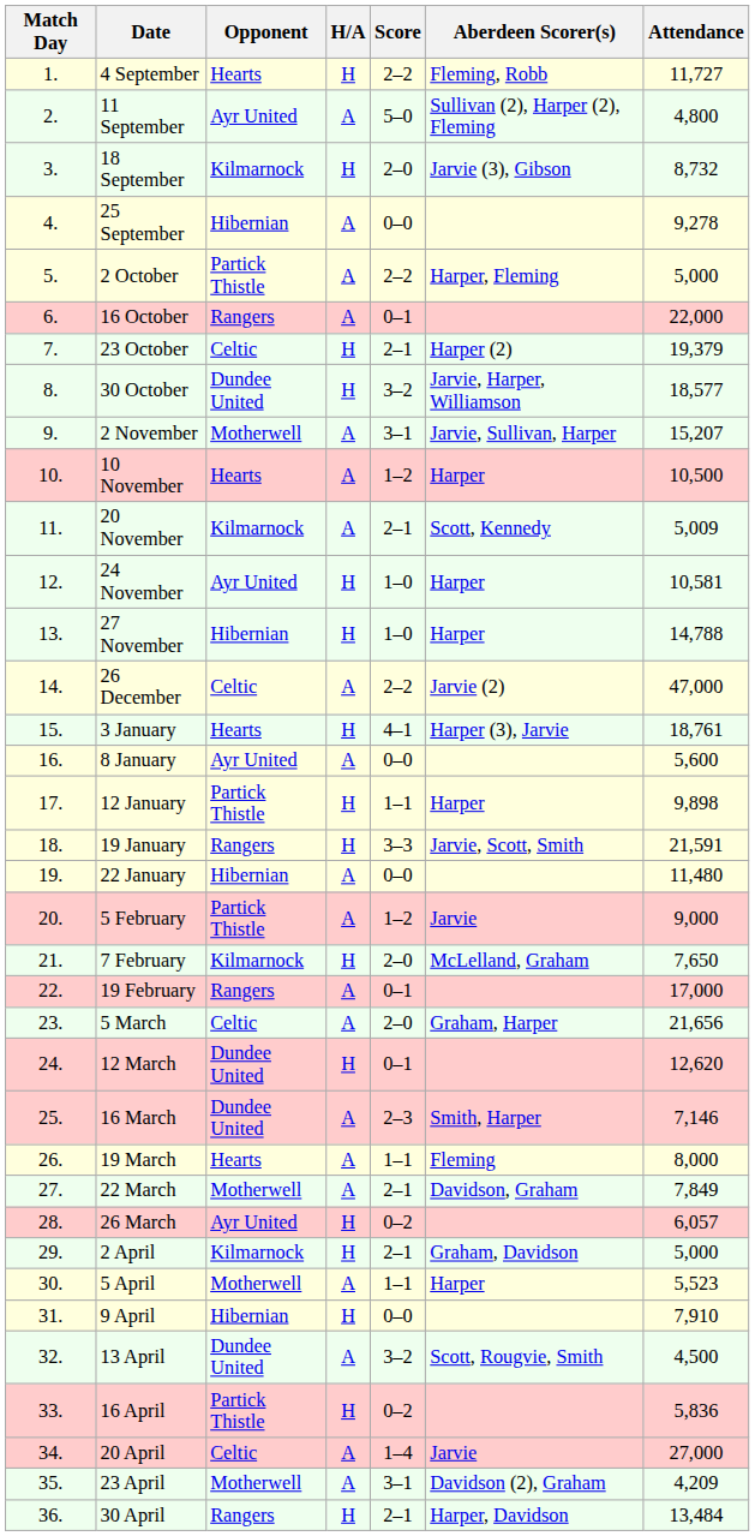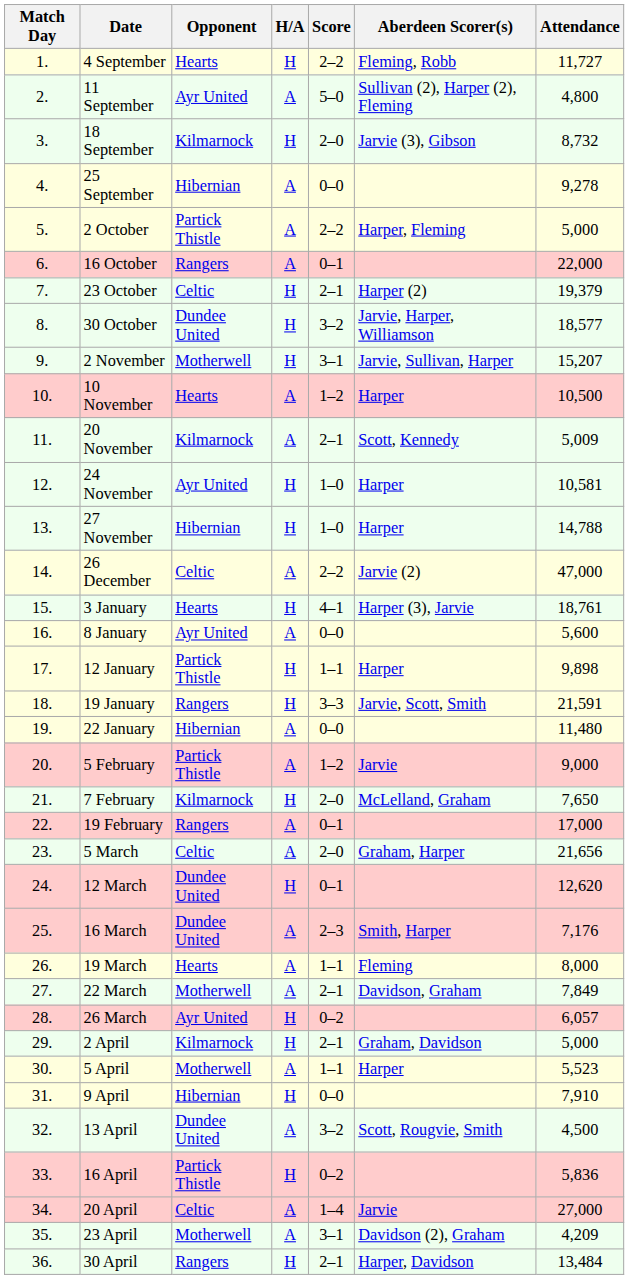2 November | H/A: A -> H
16 March | Attendance: 7,146 -> 7,176
